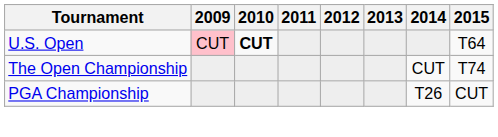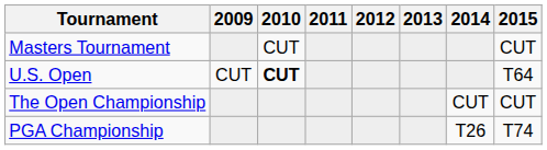+ row: Masters Tournament | CUT | CUT
U.S. Open | 2009: pink background -> no background
The Open Championship | 2015: T74 -> CUT
PGA Championship | 2015: CUT -> T74
